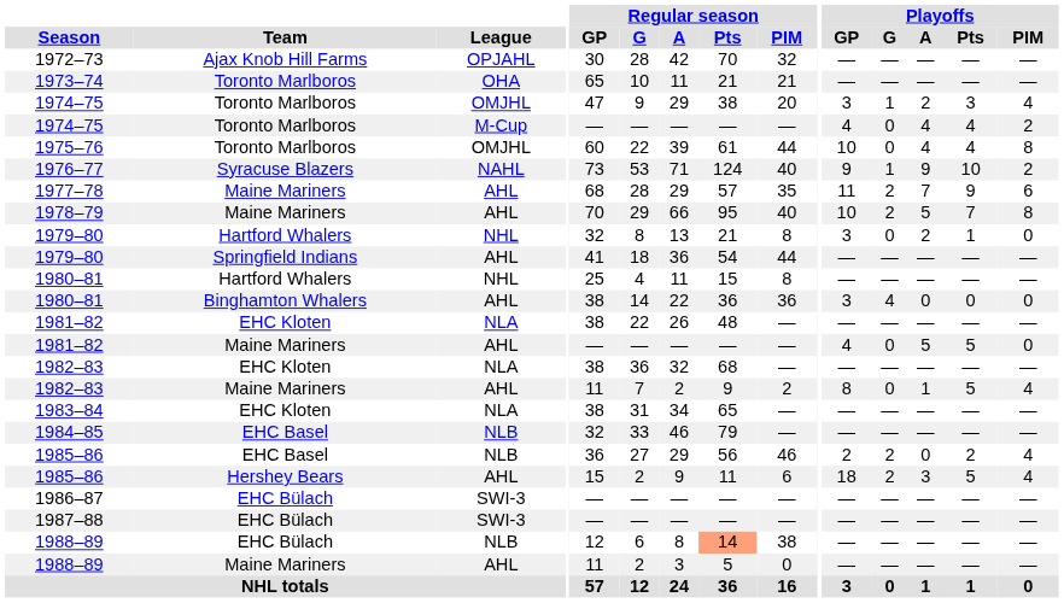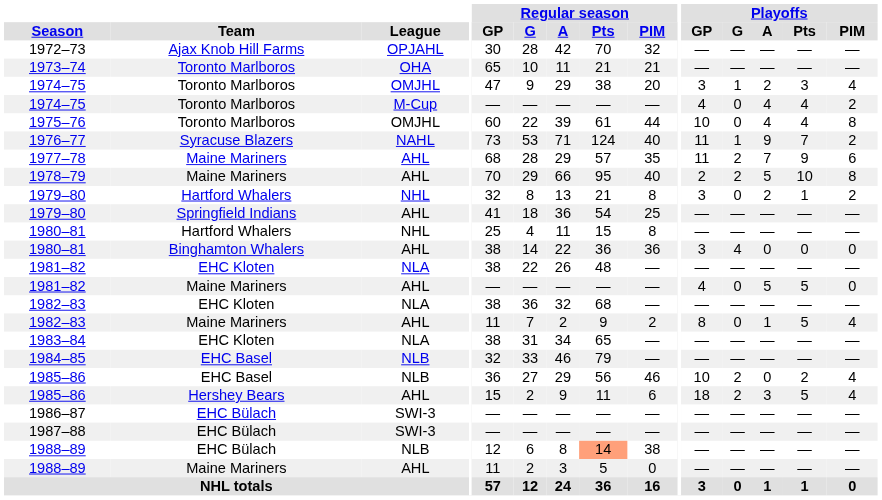1976–77 | Playoffs / GP: 9 -> 11
1976–77 | Playoffs / Pts: 10 -> 7
1978–79 | Playoffs / GP: 10 -> 2
1978–79 | Playoffs / Pts: 7 -> 10
1979–80 / NHL | Playoffs / PIM: 0 -> 2
1979–80 / AHL | Regular season / PIM: 44 -> 25
1985–86 / NLB | Playoffs / GP: 2 -> 10
